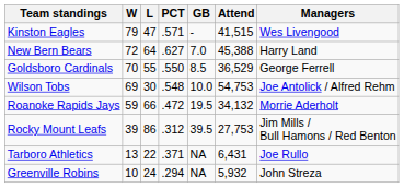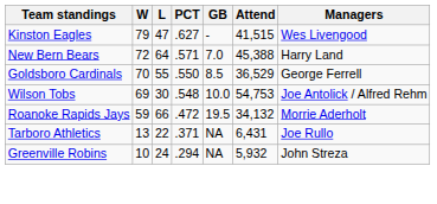Kinston Eagles | PCT: .571 -> .627
New Bern Bears | PCT: .627 -> .571
- row: Rocky Mount Leafs | 39 | 86 | .312 | 39.5 | 27,753 | Jim Mills / Bull Hamons / Red Benton
